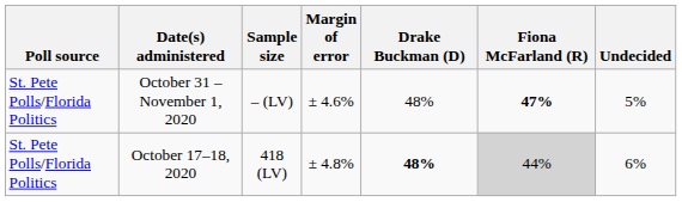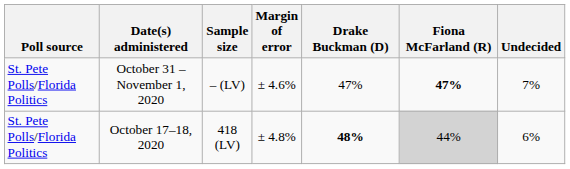October 31 – November 1, 2020 | Drake Buckman (D): 48% -> 47%
October 31 – November 1, 2020 | Undecided: 5% -> 7%
